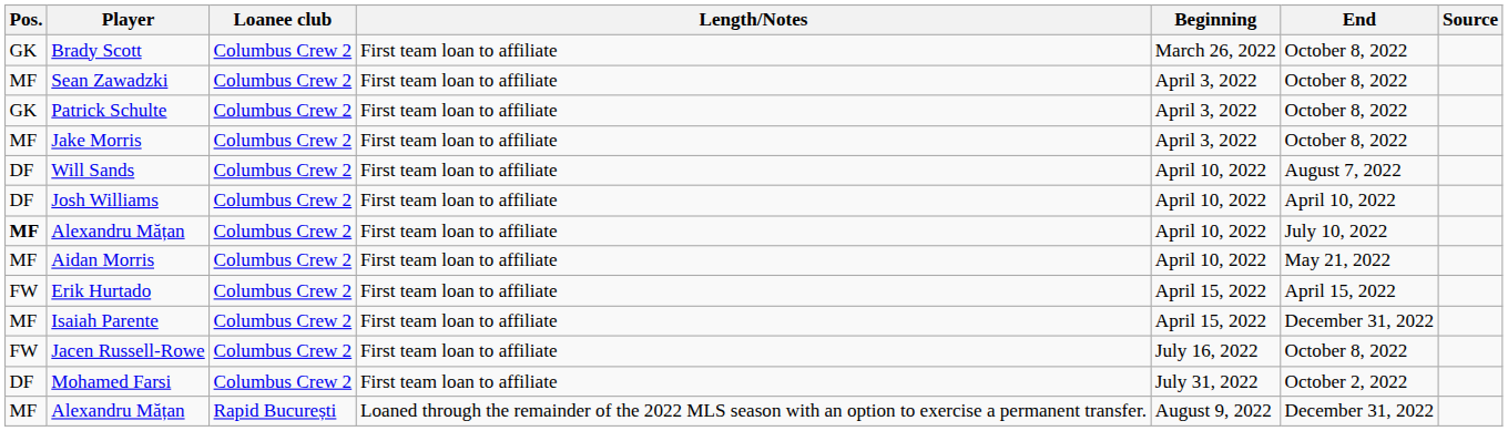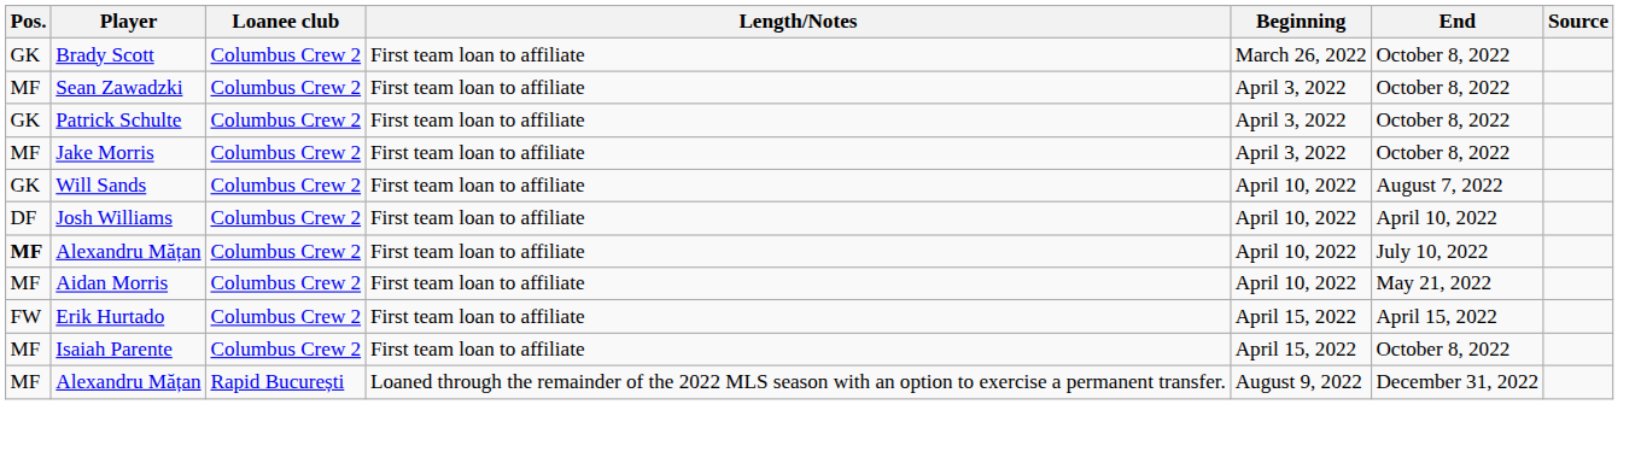Will Sands | Pos.: DF -> GK
Isaiah Parente | End: December 31, 2022 -> October 8, 2022
- row: FW | Jacen Russell-Rowe | Columbus Crew 2 | First team loan to affiliate | July 16, 2022 | October 8, 2022
- row: DF | Mohamed Farsi | Columbus Crew 2 | First team loan to affiliate | July 31, 2022 | October 2, 2022
